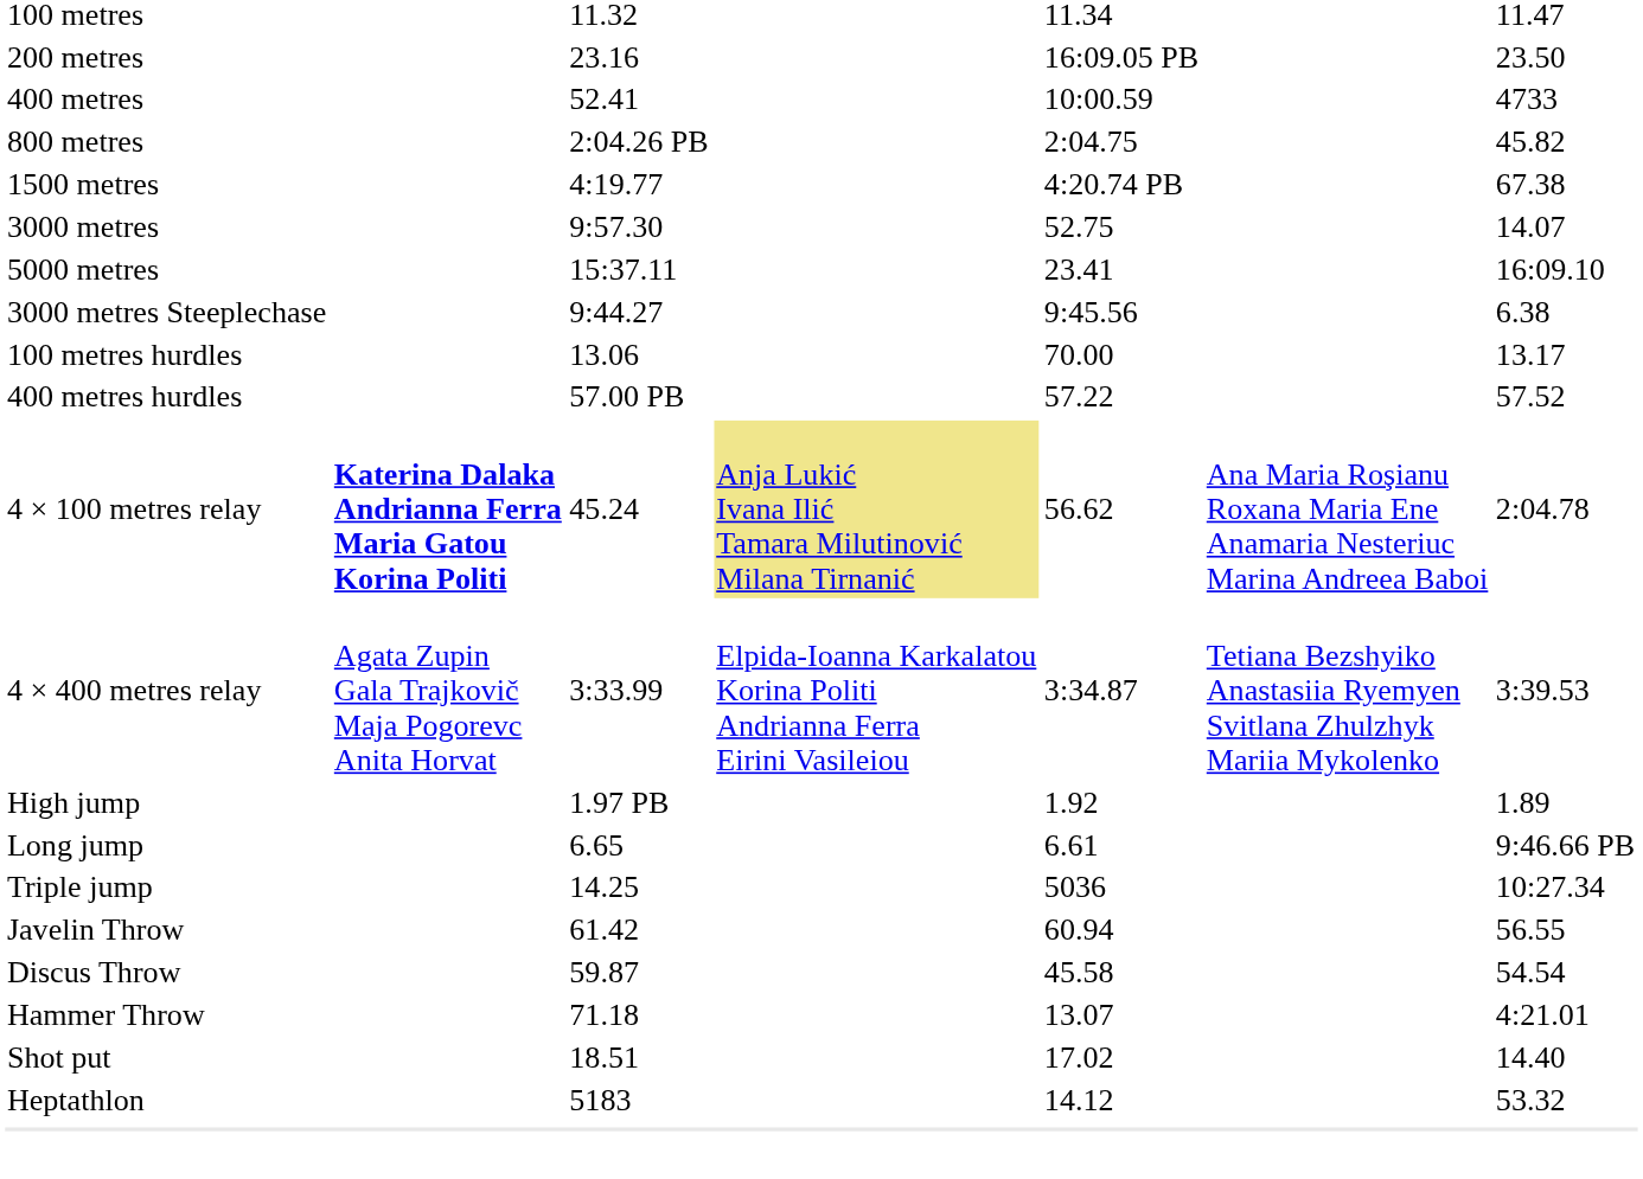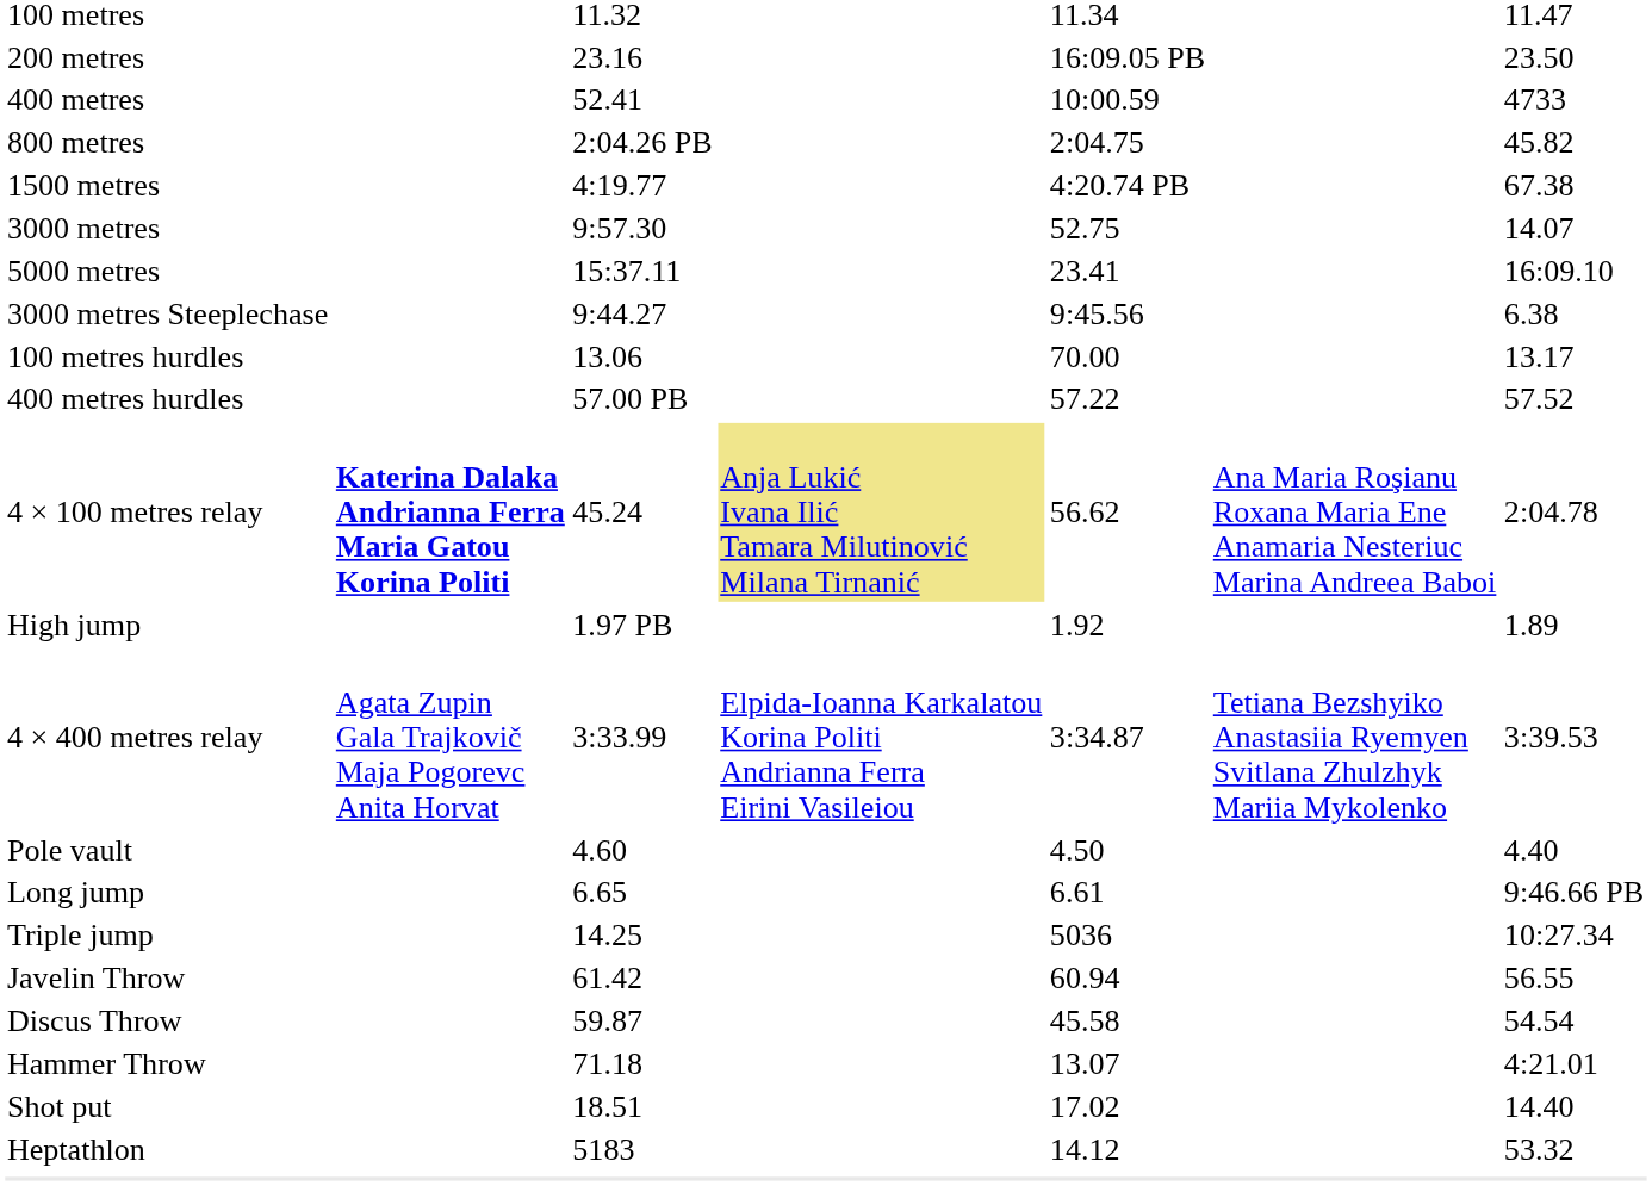rows swapped: 4 × 400 metres relay <-> High jump
+ row: Pole vault | 4.60 | 4.50 | 4.40
